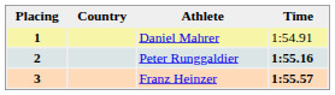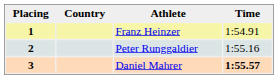1 | Athlete: Daniel Mahrer -> Franz Heinzer
2 | Time: bold -> normal
3 | Athlete: Franz Heinzer -> Daniel Mahrer
